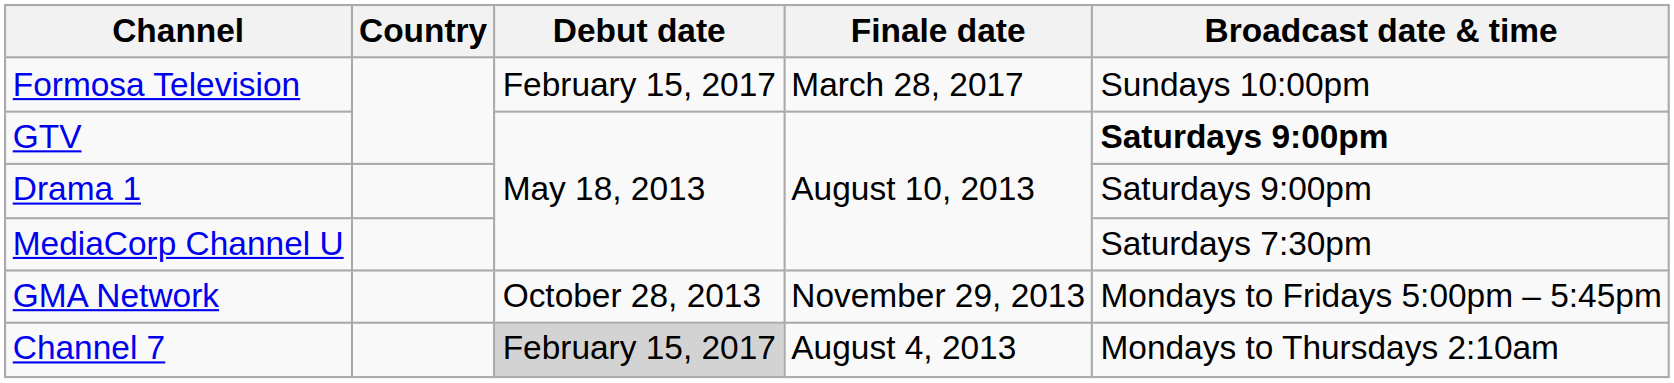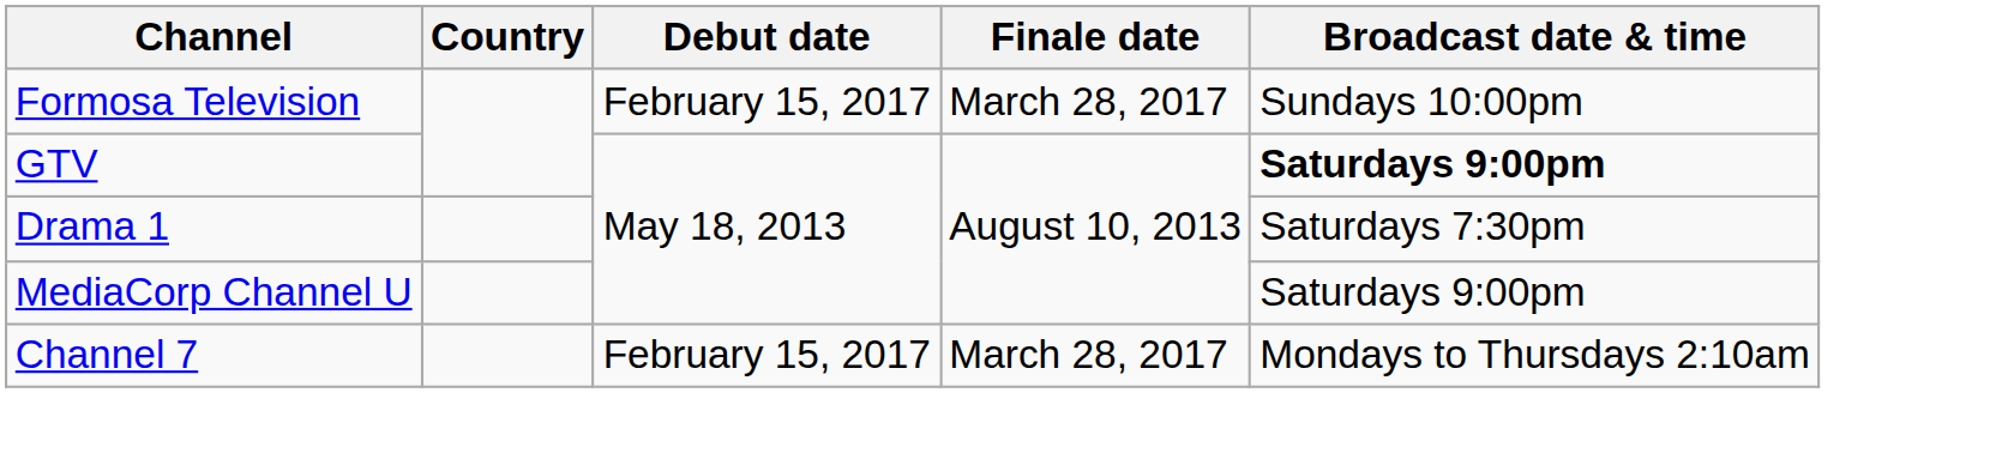Drama 1 | Broadcast date & time: Saturdays 9:00pm -> Saturdays 7:30pm
MediaCorp Channel U | Broadcast date & time: Saturdays 7:30pm -> Saturdays 9:00pm
- row: GMA Network | October 28, 2013 | November 29, 2013 | Mondays to Fridays 5:00pm – 5:45pm
Channel 7 | Debut date: lightgrey background -> no background
Channel 7 | Finale date: August 4, 2013 -> March 28, 2017
